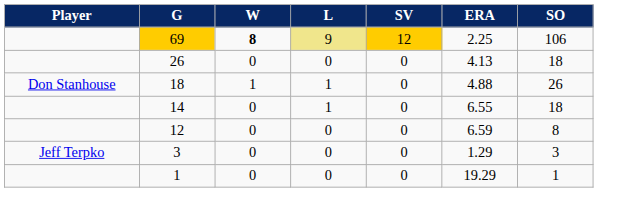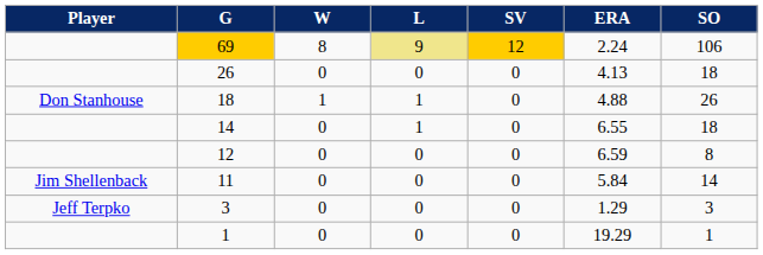69 | W: bold -> normal
69 | ERA: 2.25 -> 2.24
+ row: Jim Shellenback | 11 | 0 | 0 | 0 | 5.84 | 14
